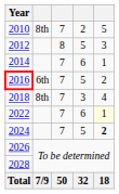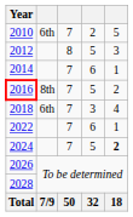2010 | column 2: 8th -> 6th
2016 | column 2: 6th -> 8th
2018 | column 2: 8th -> 6th
2022 | column 5: lightyellow background -> no background
